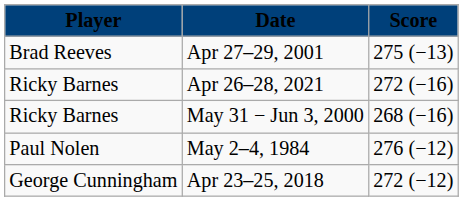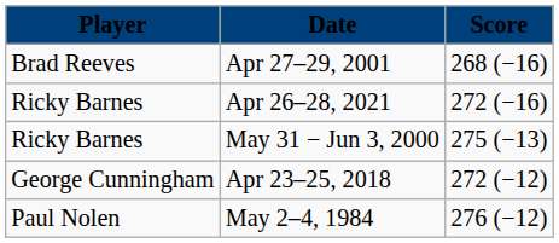Apr 27–29, 2001 | Score: 275 (−13) -> 268 (−16)
May 31 − Jun 3, 2000 | Score: 268 (−16) -> 275 (−13)
rows swapped: May 2–4, 1984 <-> Apr 23–25, 2018
